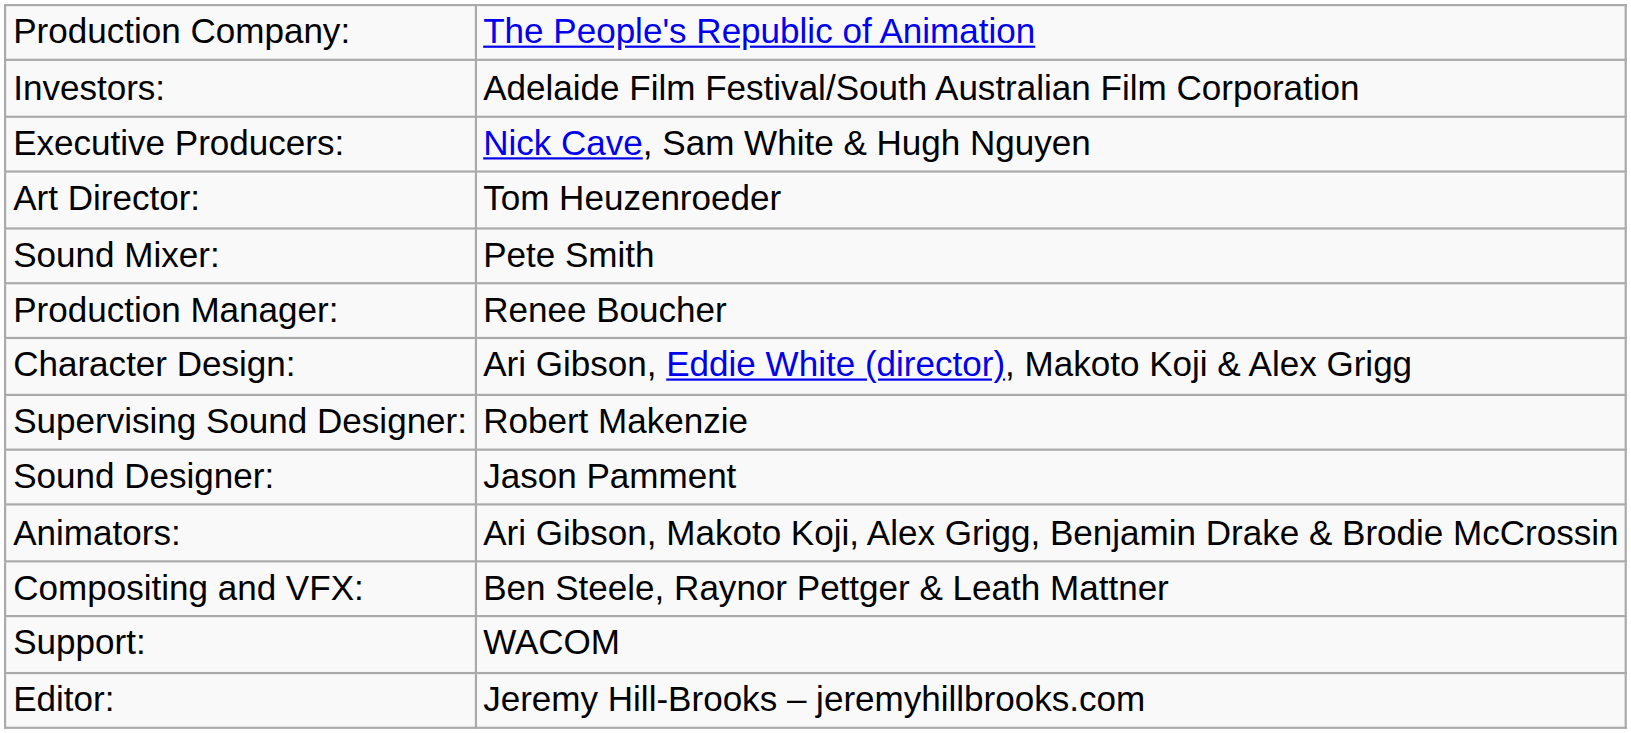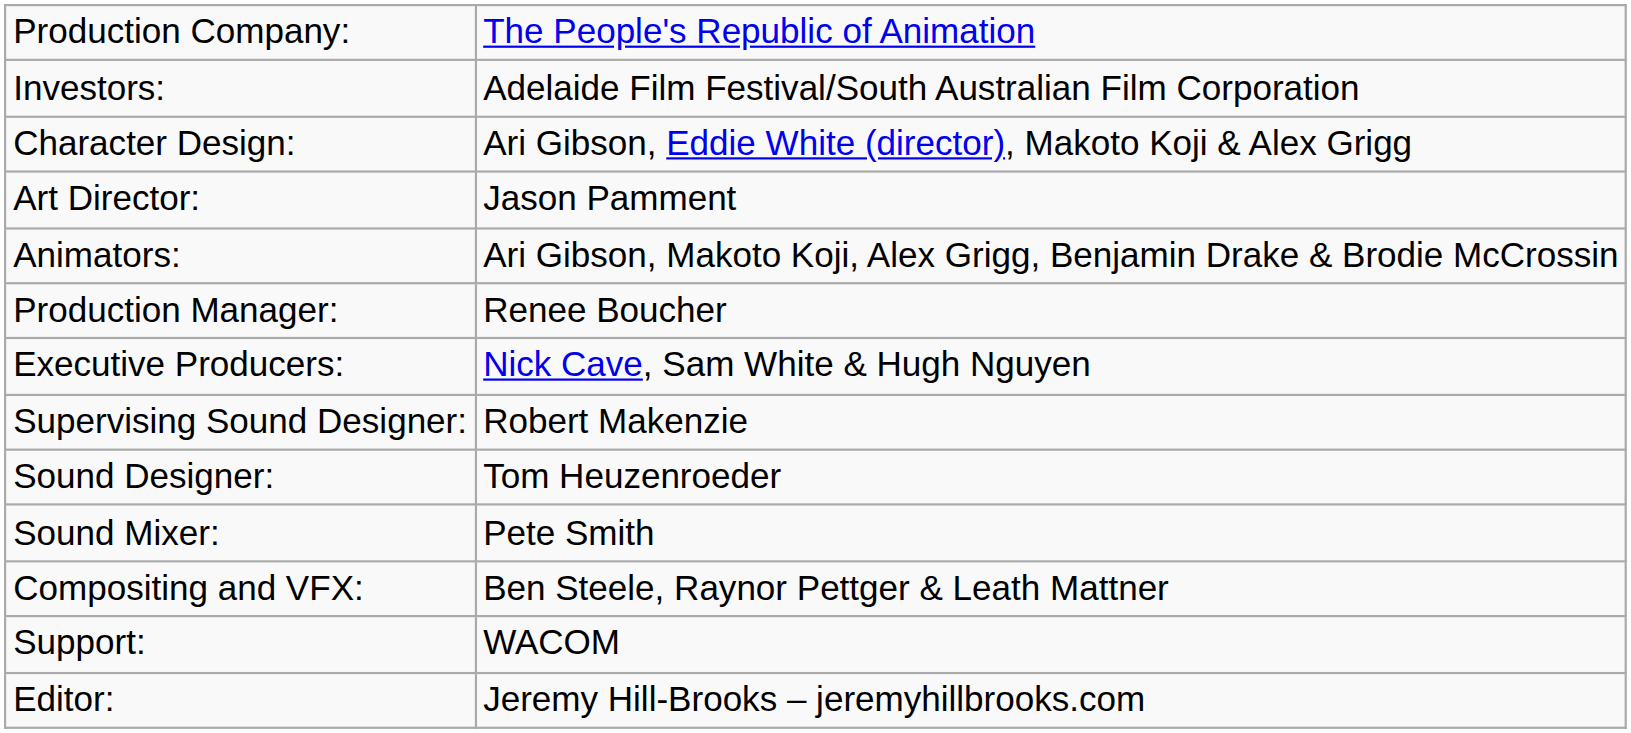rows swapped: Executive Producers: <-> Character Design:
Art Director: | column 2: Tom Heuzenroeder -> Jason Pamment
rows swapped: Animators: <-> Sound Mixer:
Sound Designer: | column 2: Jason Pamment -> Tom Heuzenroeder
